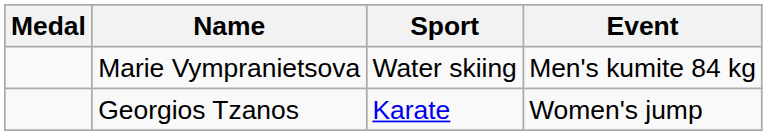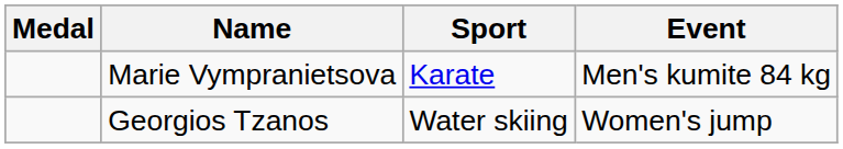Marie Vympranietsova | Sport: Water skiing -> Karate
Georgios Tzanos | Sport: Karate -> Water skiing
